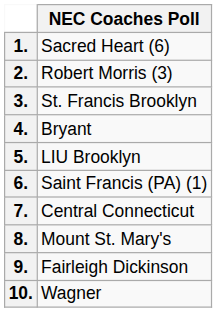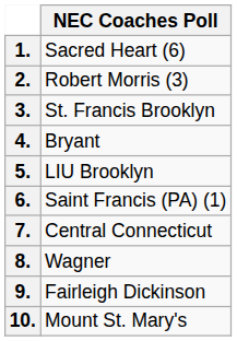8. | NEC Coaches Poll: Mount St. Mary's -> Wagner
10. | NEC Coaches Poll: Wagner -> Mount St. Mary's
